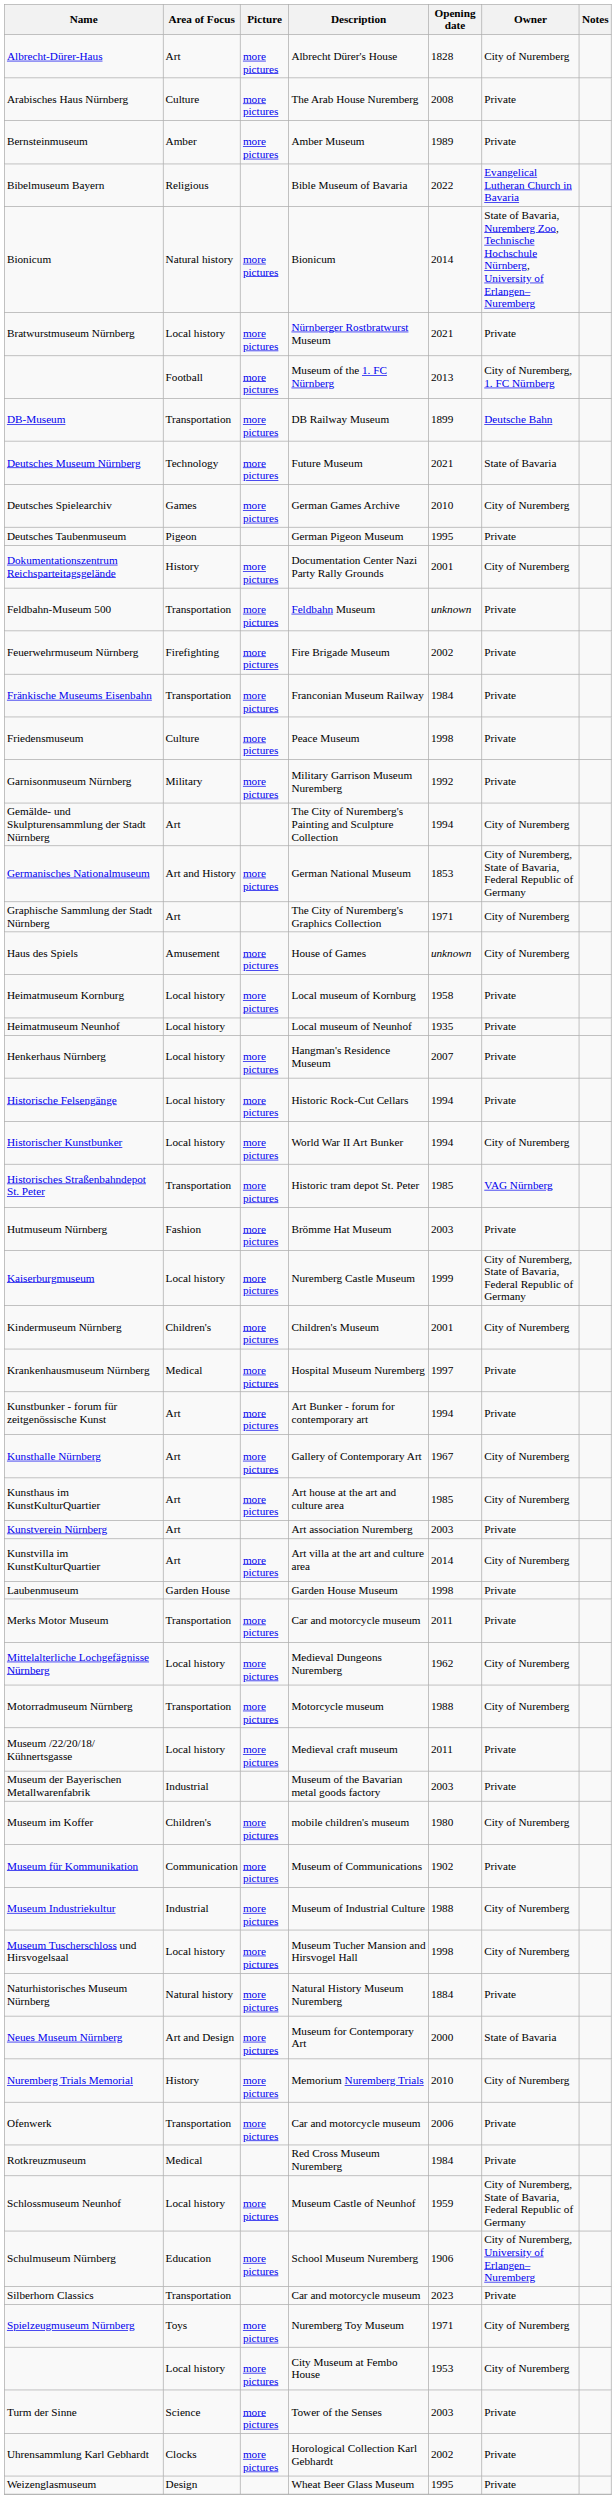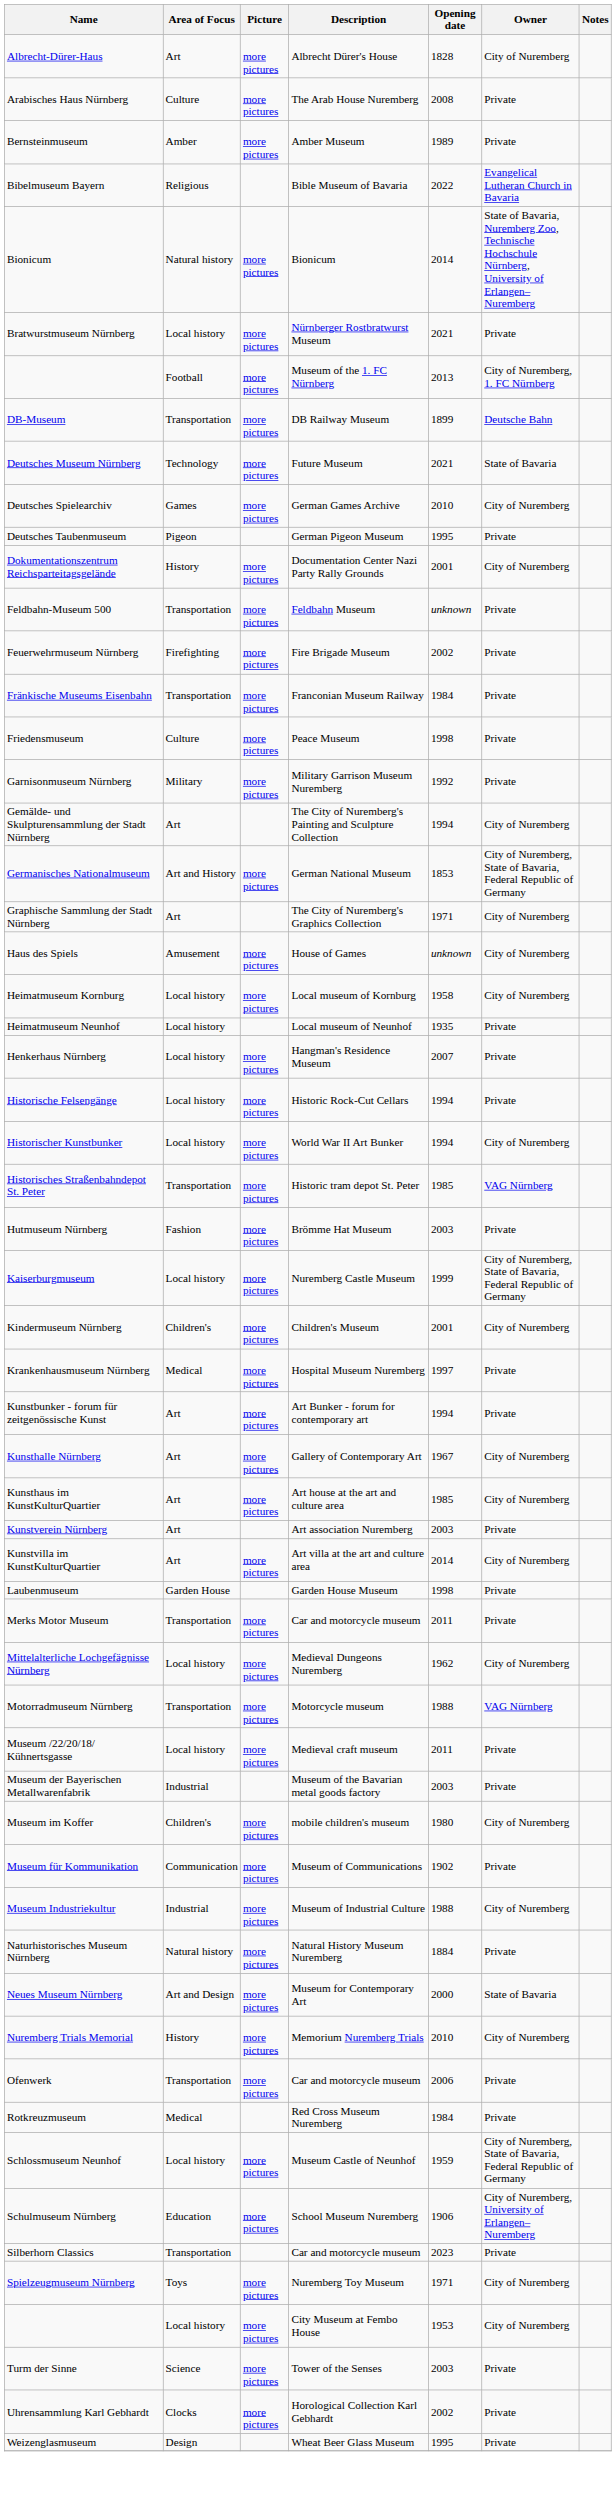Heimatmuseum Kornburg | Owner: Private -> City of Nuremberg
Motorradmuseum Nürnberg | Owner: City of Nuremberg -> VAG Nürnberg
- row: Museum Tuscherschloss und Hirsvogelsaal | Local history | more pictures | Museum Tucher Mansion and Hirsvogel Hall | 1998 | City of Nuremberg
